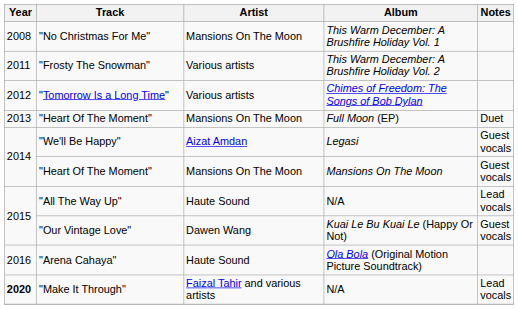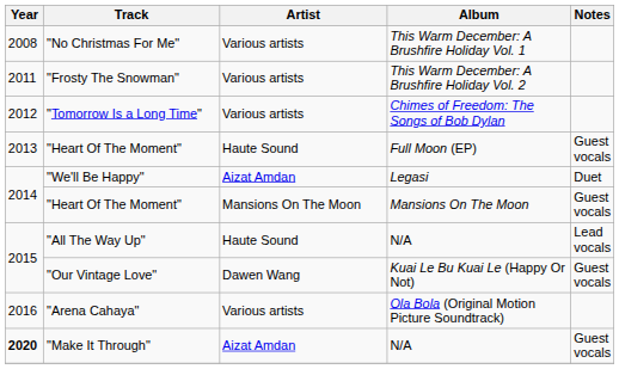"No Christmas For Me" | Artist: Mansions On The Moon -> Various artists
"Heart Of The Moment" / Full Moon (EP) | Artist: Mansions On The Moon -> Haute Sound
"Heart Of The Moment" / Full Moon (EP) | Notes: Duet -> Guest vocals
"We'll Be Happy" | Notes: Guest vocals -> Duet
"Arena Cahaya" | Artist: Haute Sound -> Various artists
"Make It Through" | Artist: Faizal Tahir and various artists -> Aizat Amdan
"Make It Through" | Notes: Lead vocals -> Guest vocals
